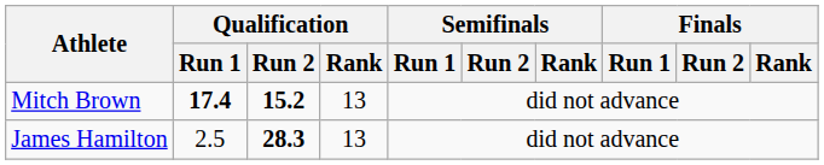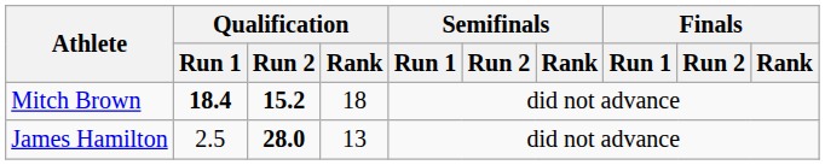Mitch Brown | Qualification / Run 1: 17.4 -> 18.4
Mitch Brown | Qualification / Rank: 13 -> 18
James Hamilton | Qualification / Run 2: 28.3 -> 28.0
